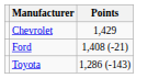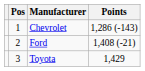+ column: Pos | 1 | 2 | 3
Chevrolet | Points: 1,429 -> 1,286 (-143)
Toyota | Points: 1,286 (-143) -> 1,429
